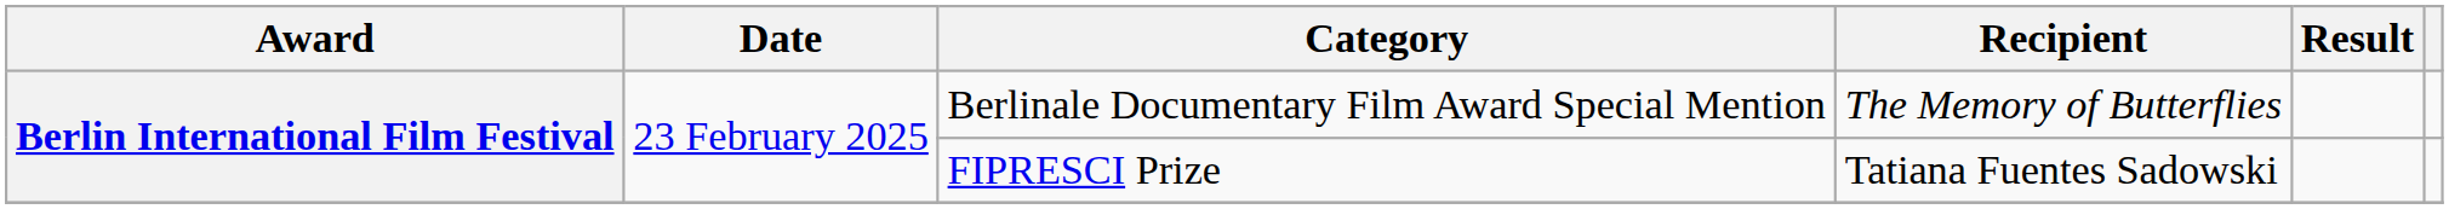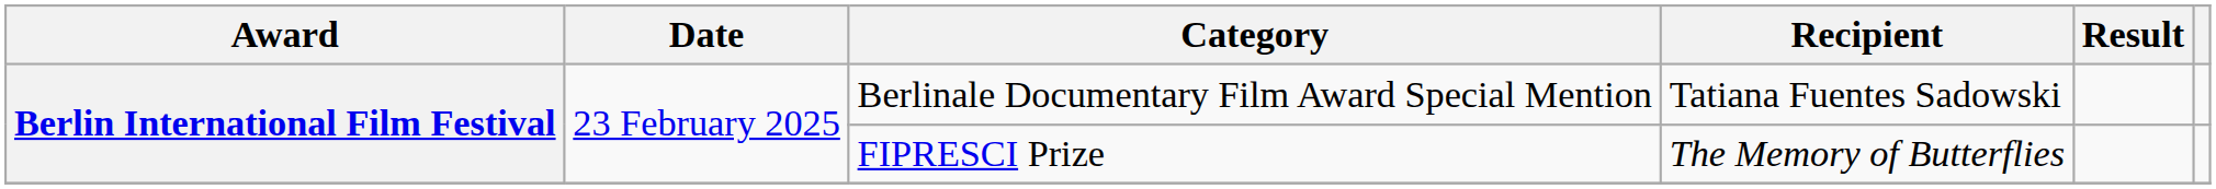Berlinale Documentary Film Award Special Mention | Recipient: The Memory of Butterflies -> Tatiana Fuentes Sadowski
FIPRESCI Prize | Recipient: Tatiana Fuentes Sadowski -> The Memory of Butterflies
